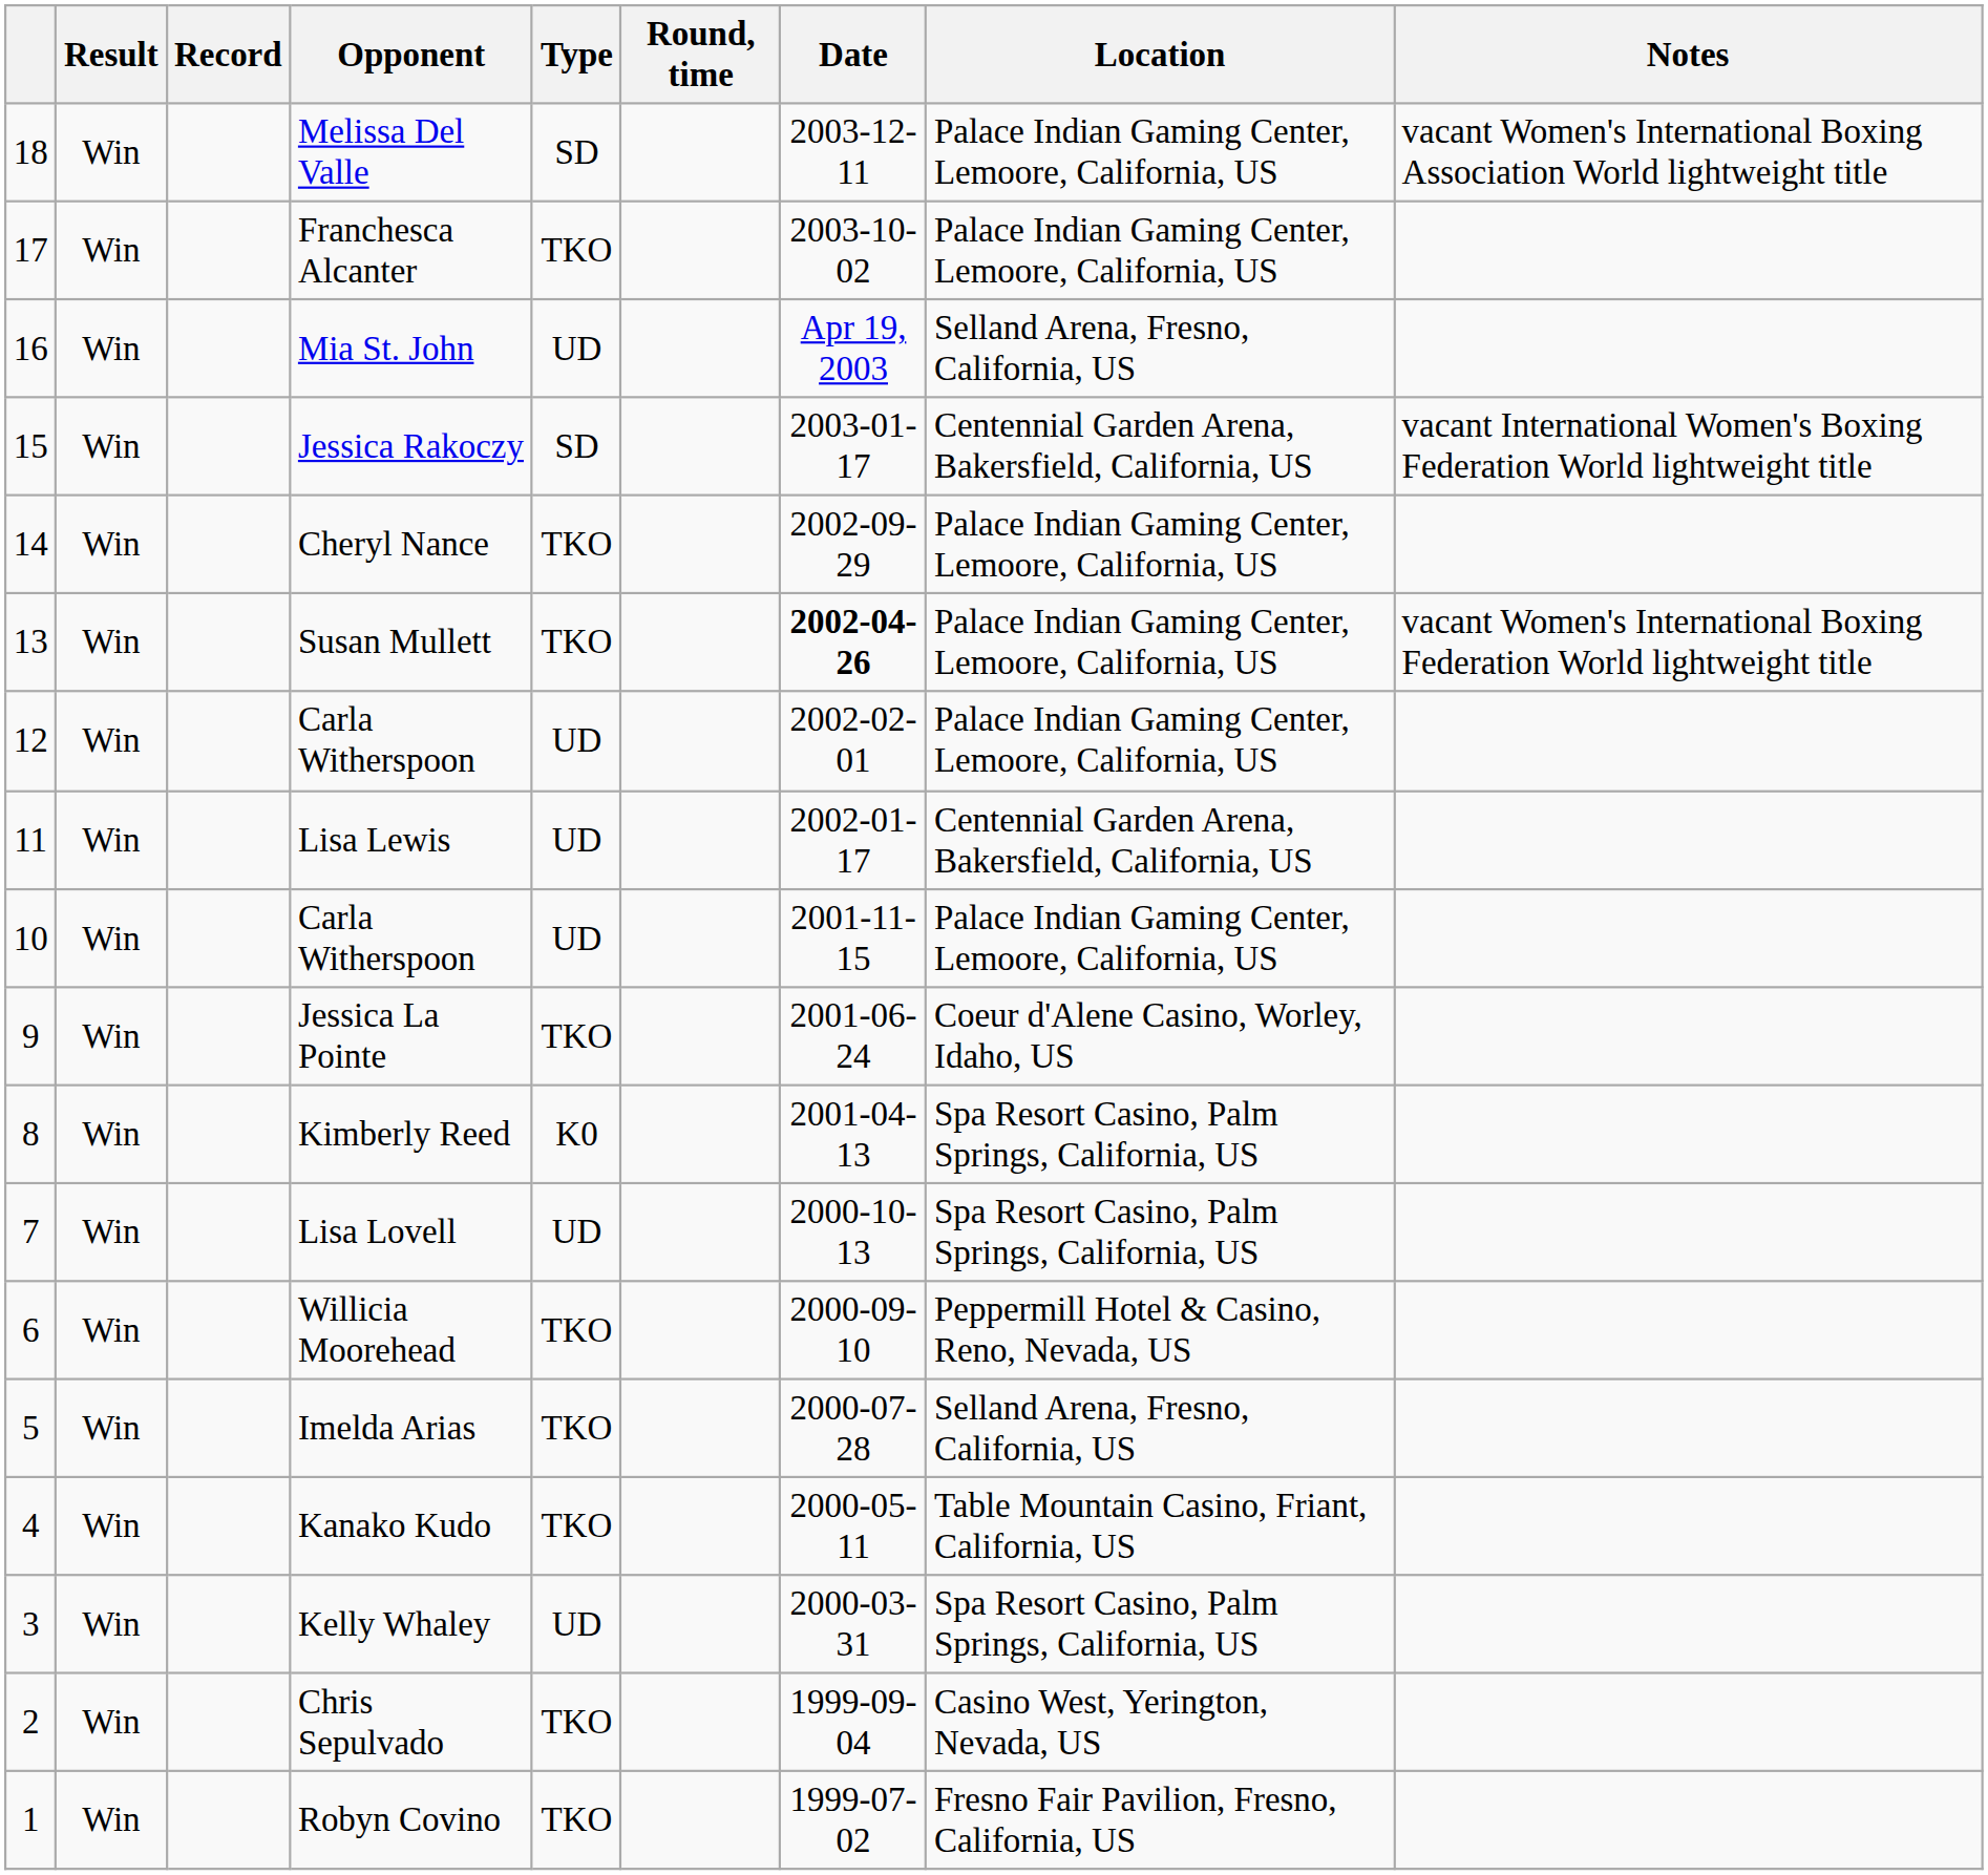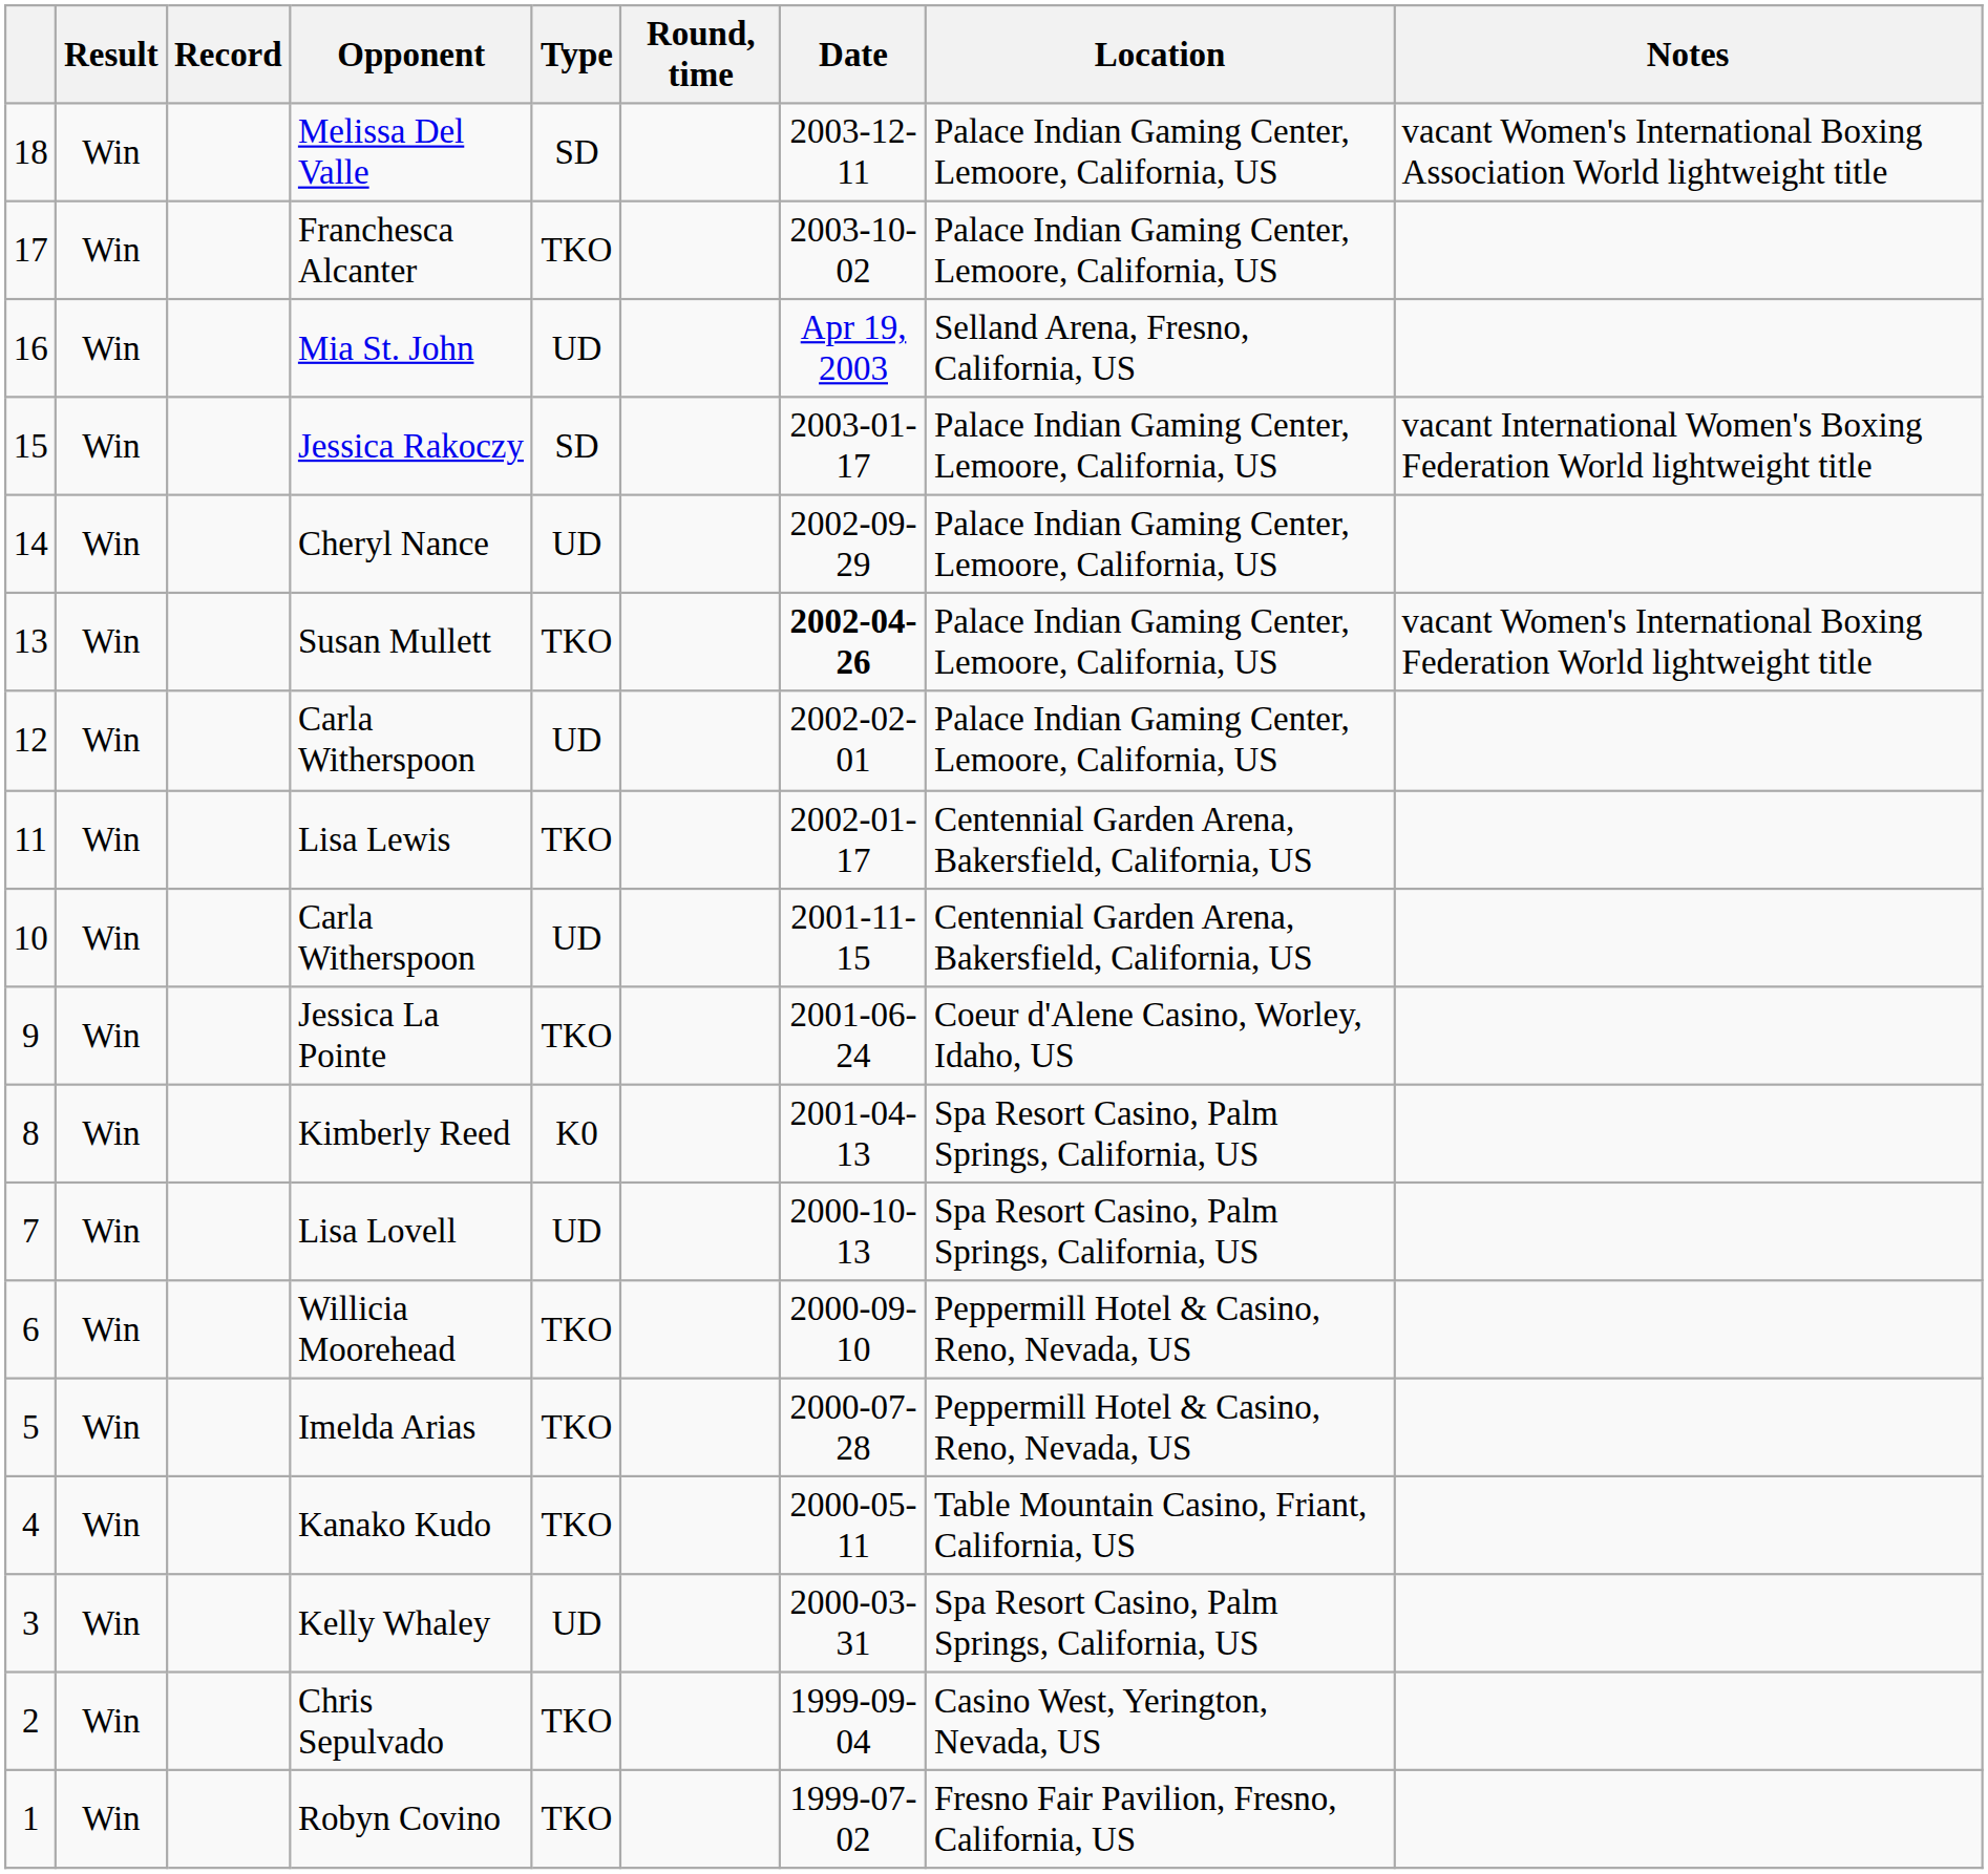Jessica Rakoczy | Location: Centennial Garden Arena, Bakersfield, California, US -> Palace Indian Gaming Center, Lemoore, California, US
Cheryl Nance | Type: TKO -> UD
Lisa Lewis | Type: UD -> TKO
10 / Carla Witherspoon | Location: Palace Indian Gaming Center, Lemoore, California, US -> Centennial Garden Arena, Bakersfield, California, US
Imelda Arias | Location: Selland Arena, Fresno, California, US -> Peppermill Hotel & Casino, Reno, Nevada, US
